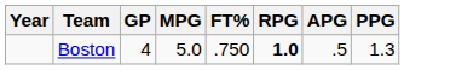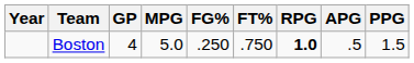+ column: FG% | .250
Boston | PPG: 1.3 -> 1.5
